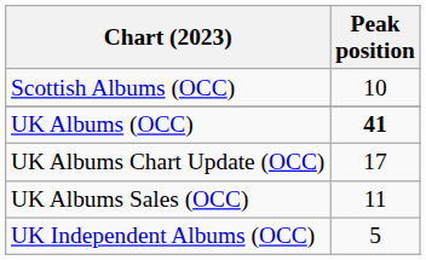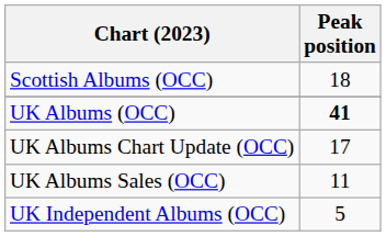Scottish Albums (OCC) | Peak position: 10 -> 18
